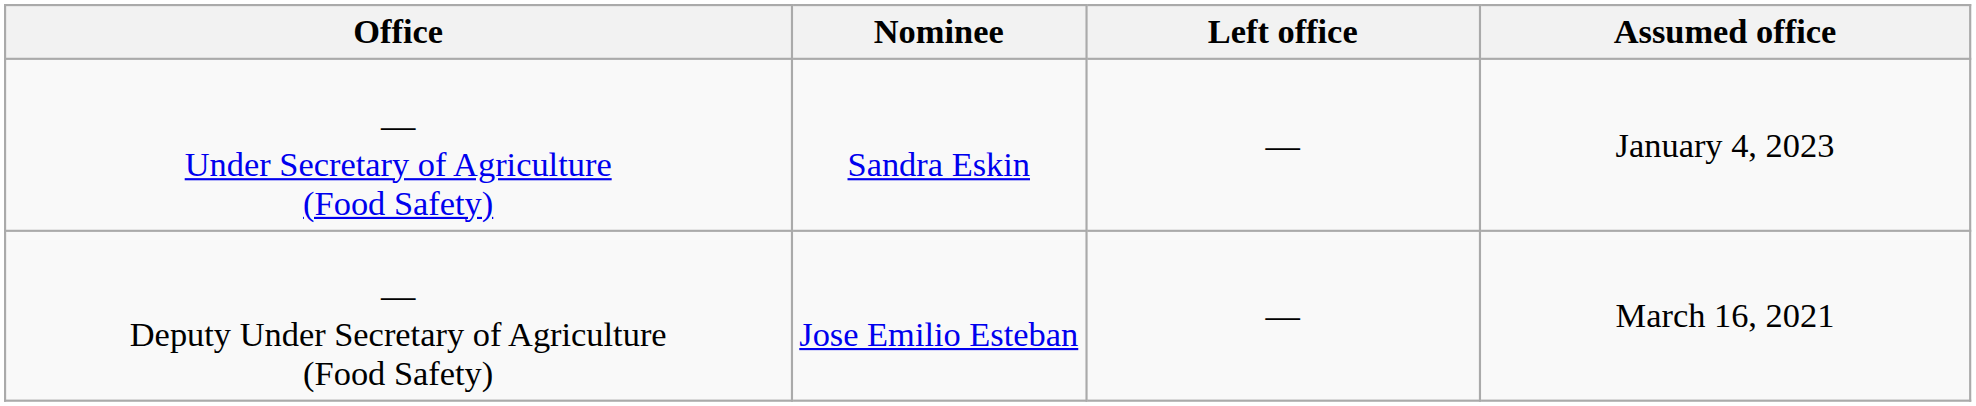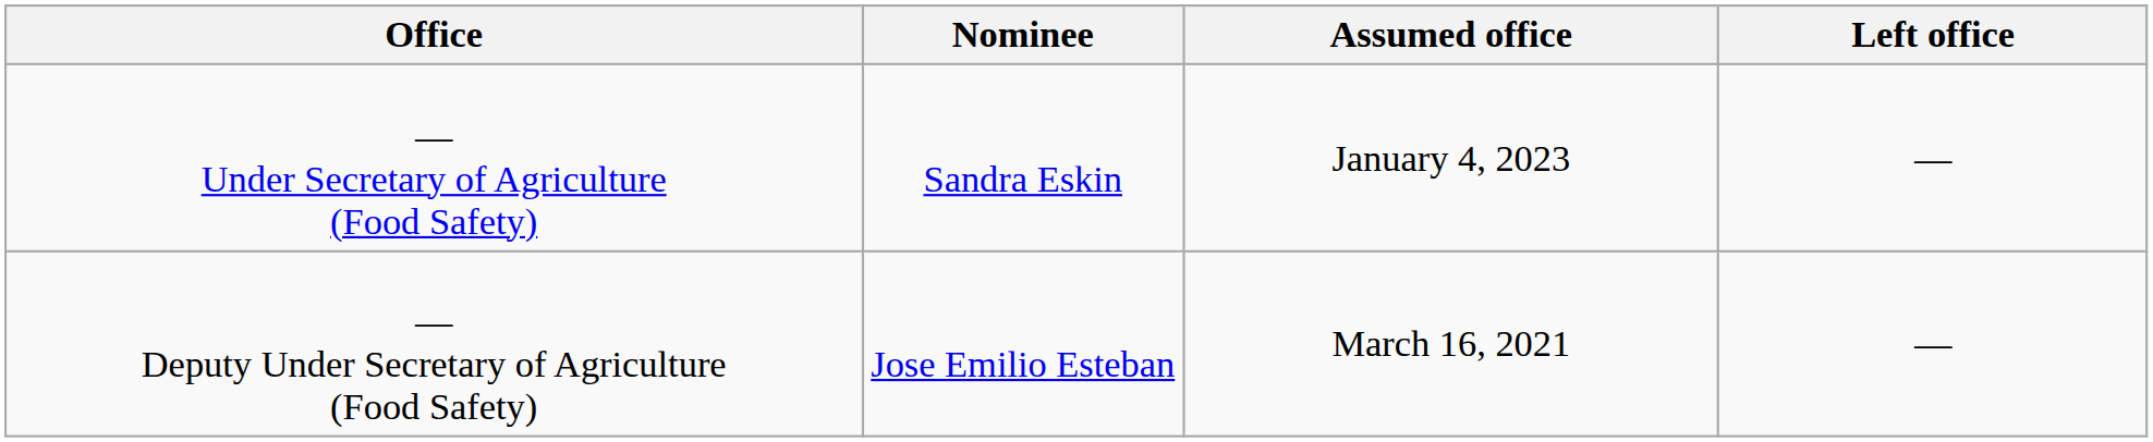columns swapped: Assumed office <-> Left office
